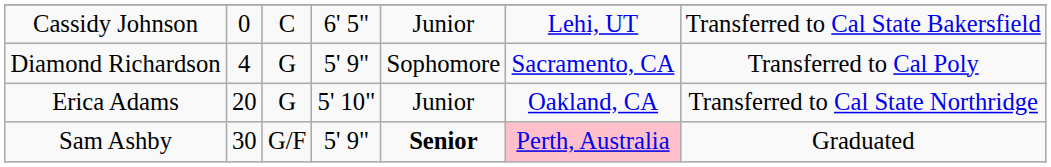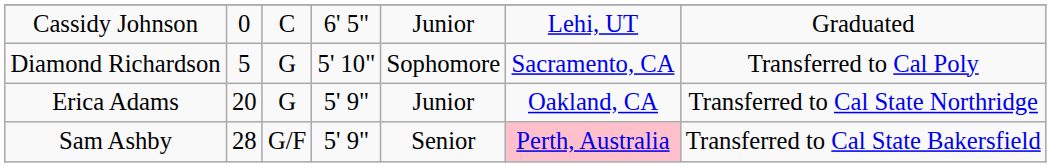Cassidy Johnson | column 7: Transferred to Cal State Bakersfield -> Graduated
Diamond Richardson | column 2: 4 -> 5
Diamond Richardson | column 4: 5' 9" -> 5' 10"
Erica Adams | column 4: 5' 10" -> 5' 9"
Sam Ashby | column 2: 30 -> 28
Sam Ashby | column 5: bold -> normal
Sam Ashby | column 7: Graduated -> Transferred to Cal State Bakersfield
